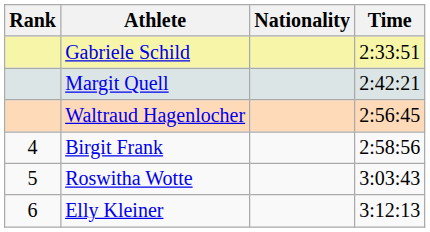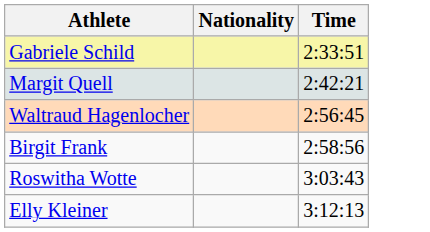- column: Rank | 4 | 5 | 6
